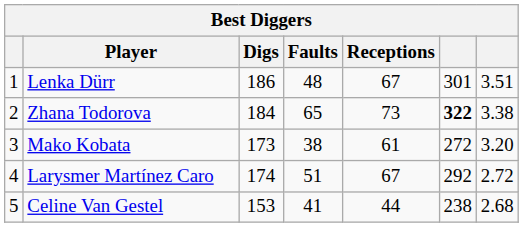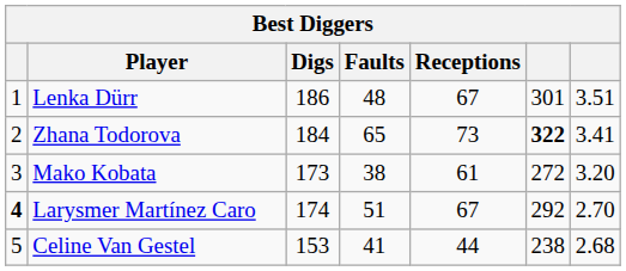Zhana Todorova | column 7: 3.38 -> 3.41
Larysmer Martínez Caro | column 1: normal -> bold
Larysmer Martínez Caro | column 7: 2.72 -> 2.70
